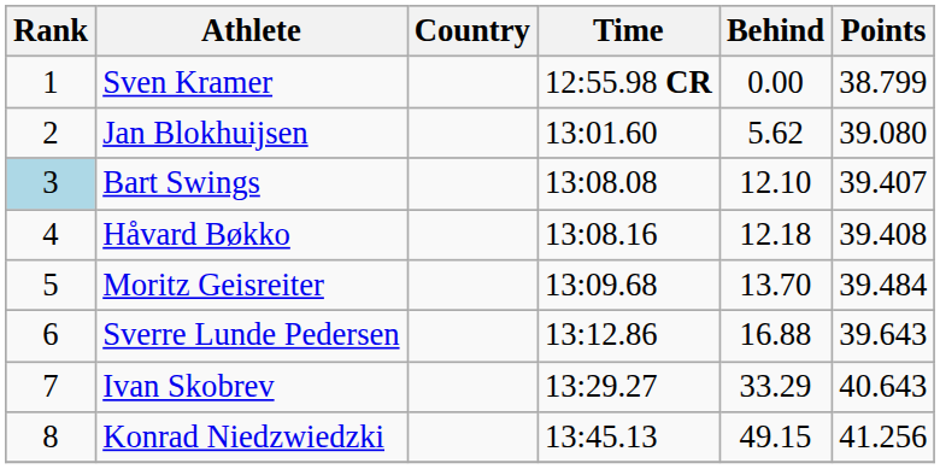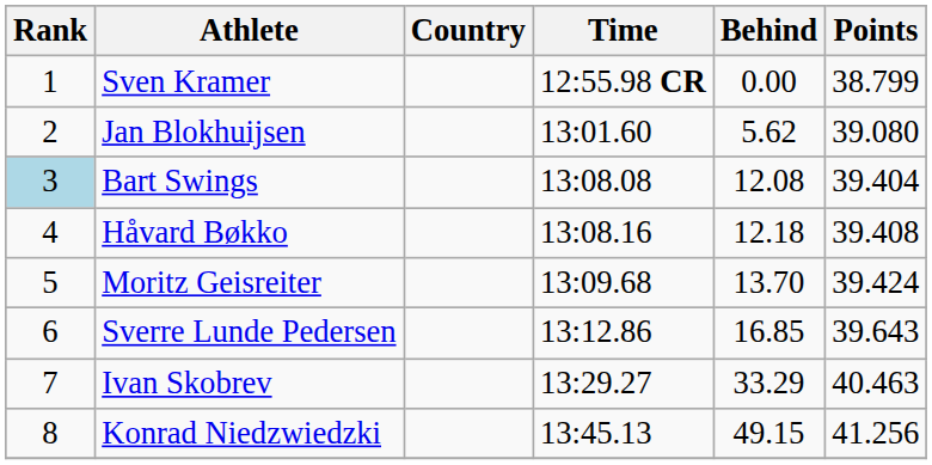Bart Swings | Behind: 12.10 -> 12.08
Bart Swings | Points: 39.407 -> 39.404
Moritz Geisreiter | Points: 39.484 -> 39.424
Sverre Lunde Pedersen | Behind: 16.88 -> 16.85
Ivan Skobrev | Points: 40.643 -> 40.463
